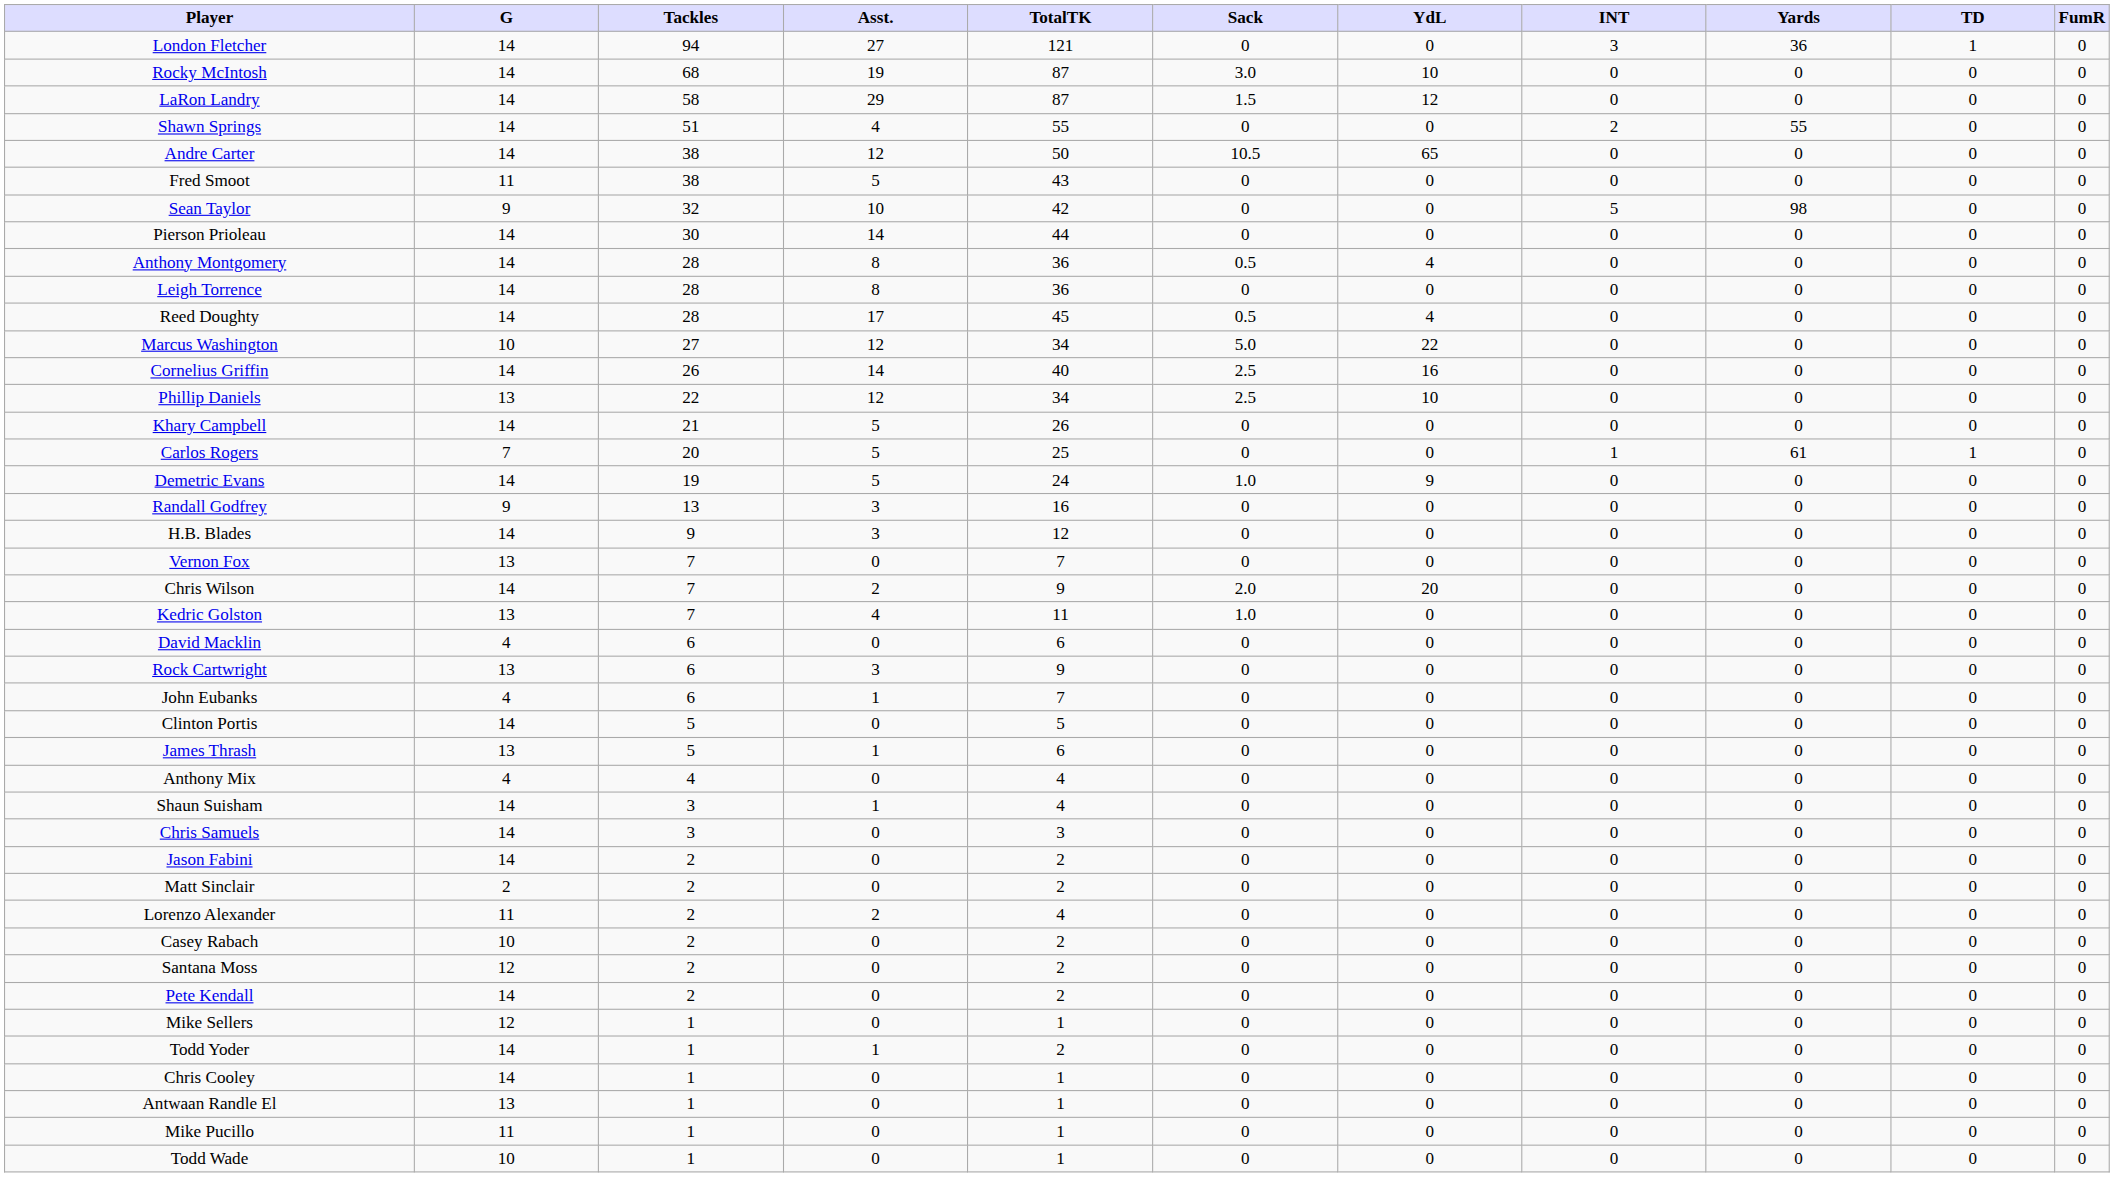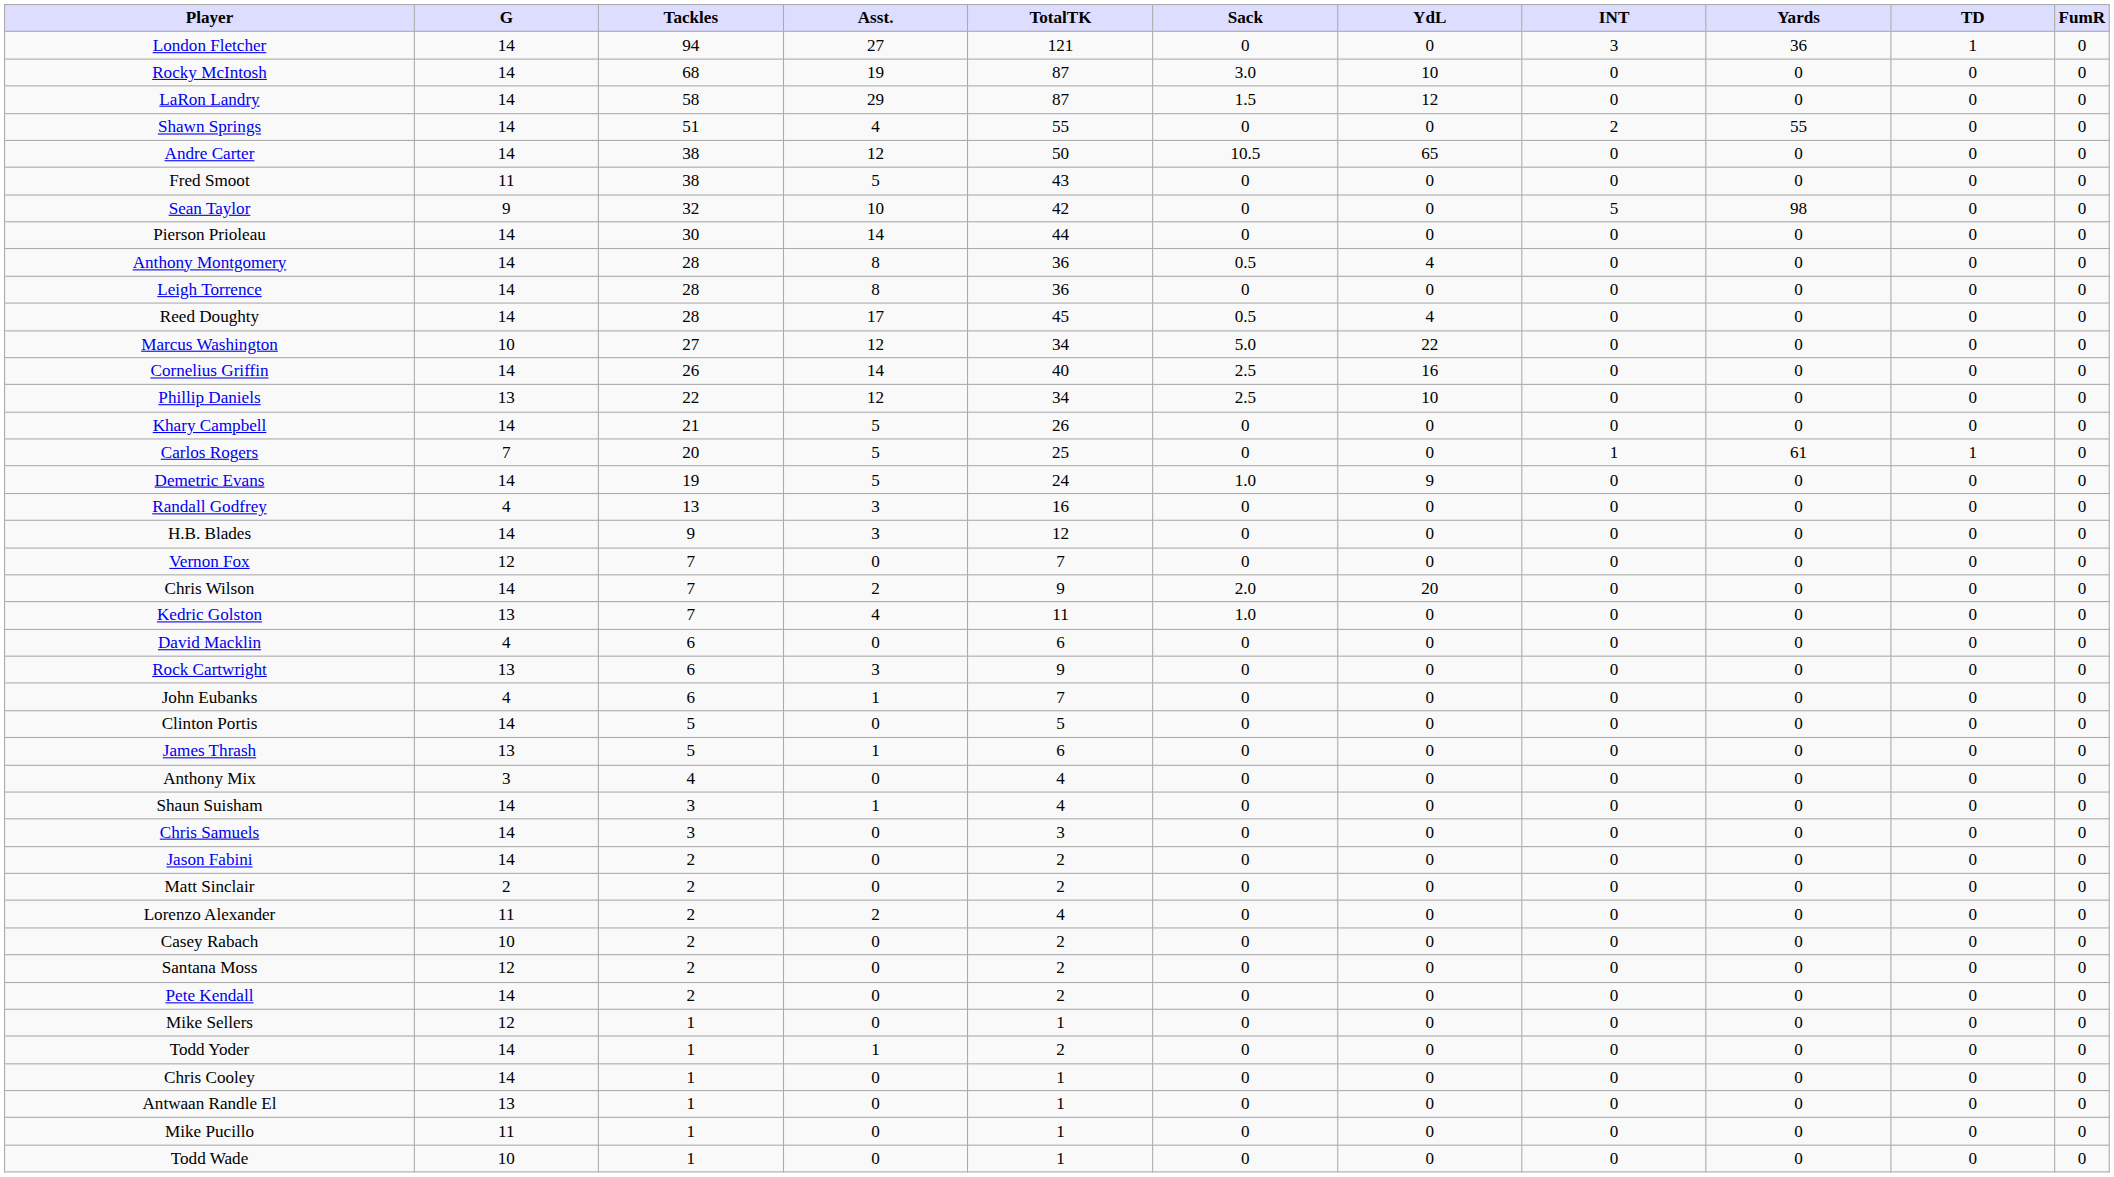Randall Godfrey | G: 9 -> 4
Vernon Fox | G: 13 -> 12
Anthony Mix | G: 4 -> 3
